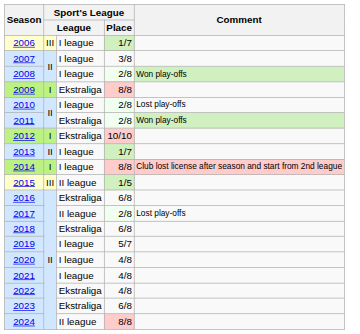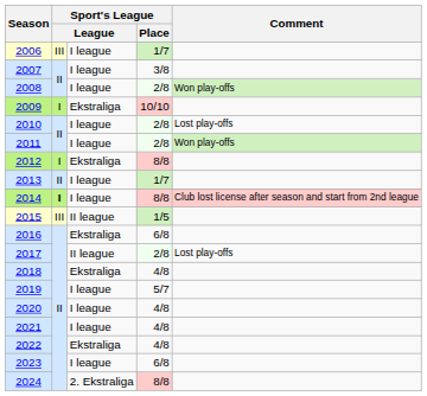2009 | Sport's League / Place: 8/8 -> 10/10
2011 | column 3: Ekstraliga -> I league
2012 | Sport's League / Place: 10/10 -> 8/8
2014 | column 2: normal -> bold
2018 | Sport's League / Place: 6/8 -> 4/8
2023 | column 3: Ekstraliga -> I league
2024 | column 3: II league -> 2. Ekstraliga
